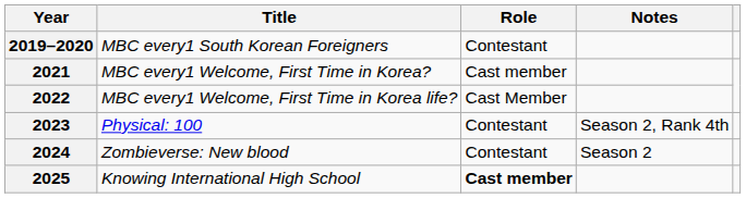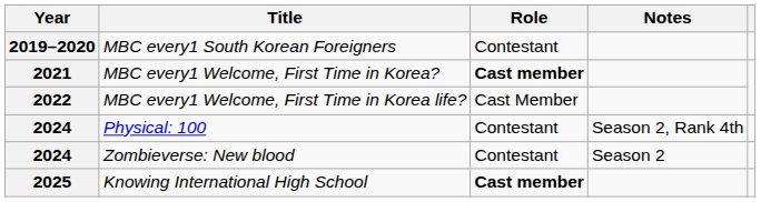MBC every1 Welcome, First Time in Korea? | Role: normal -> bold
Physical: 100 | Year: 2023 -> 2024
